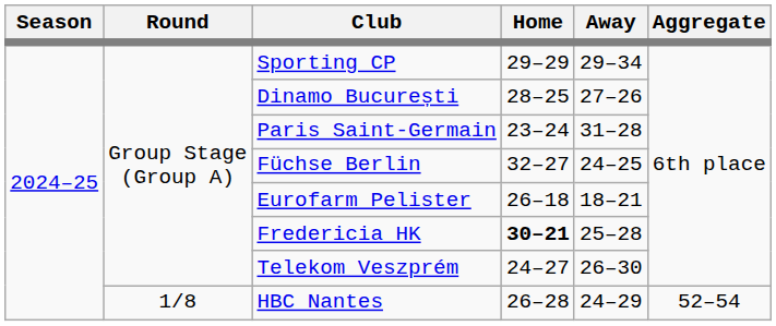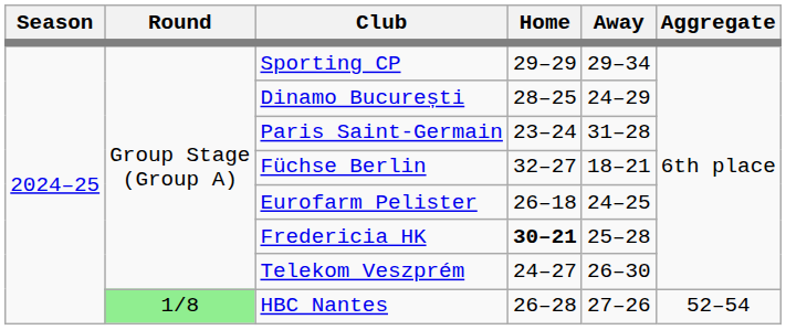Dinamo București | Away: 27–26 -> 24–29
Füchse Berlin | Away: 24–25 -> 18–21
Eurofarm Pelister | Away: 18–21 -> 24–25
HBC Nantes | Round: no background -> lightgreen background
HBC Nantes | Away: 24–29 -> 27–26
